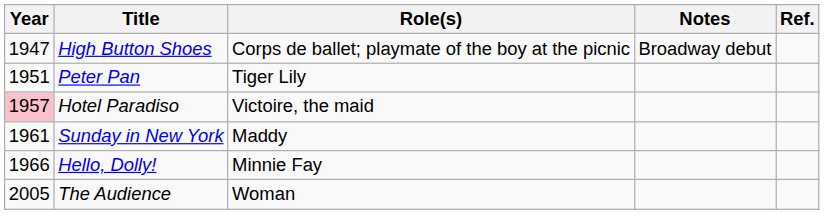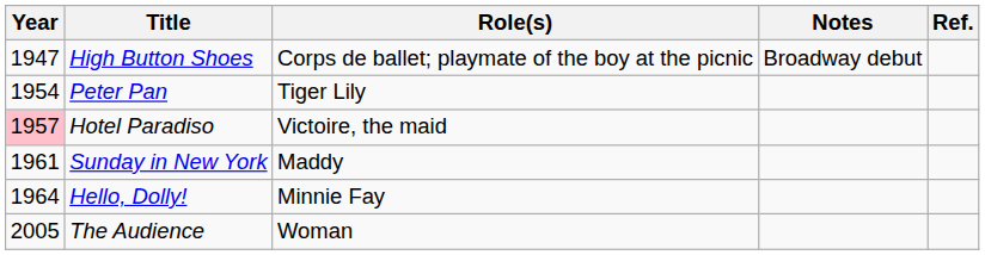Peter Pan | Year: 1951 -> 1954
Hello, Dolly! | Year: 1966 -> 1964
